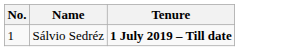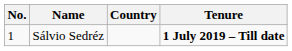+ column: Country
